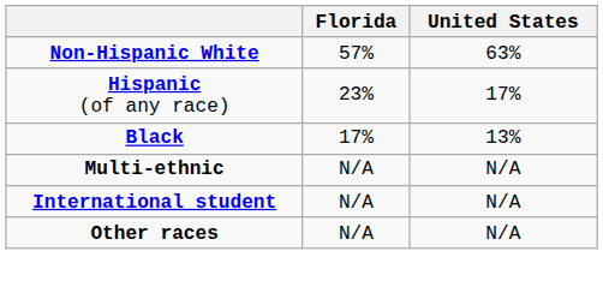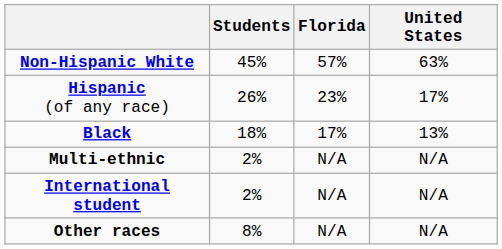+ column: Students | 45% | 26% | 18% | 2% | 2% | 8%
